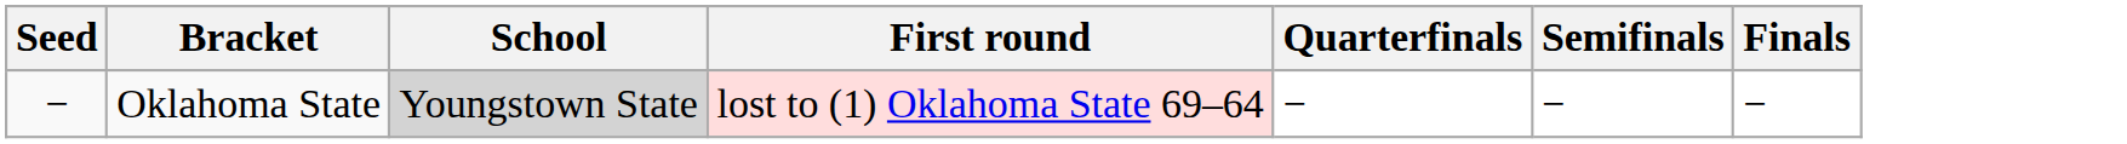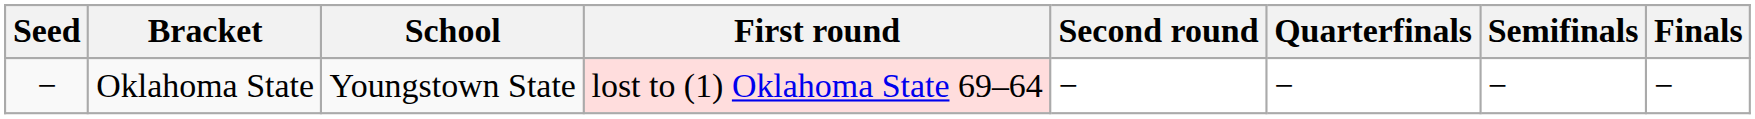+ column: Second round | −
Oklahoma State | School: lightgrey background -> no background
